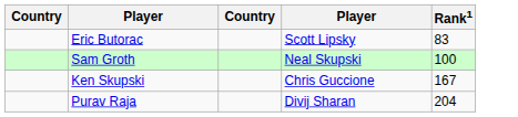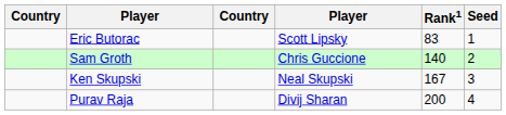+ column: Seed | 1 | 2 | 3 | 4
Sam Groth | column 4: Neal Skupski -> Chris Guccione
Sam Groth | Rank1: 100 -> 140
Ken Skupski | column 4: Chris Guccione -> Neal Skupski
Purav Raja | Rank1: 204 -> 200
